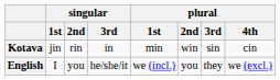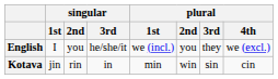rows swapped: Kotava <-> English
